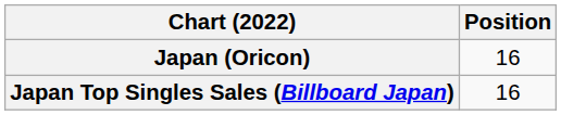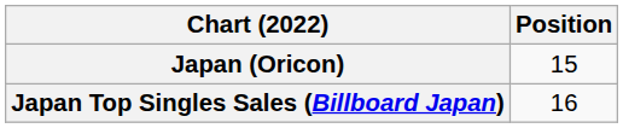Japan (Oricon) | Position: 16 -> 15
